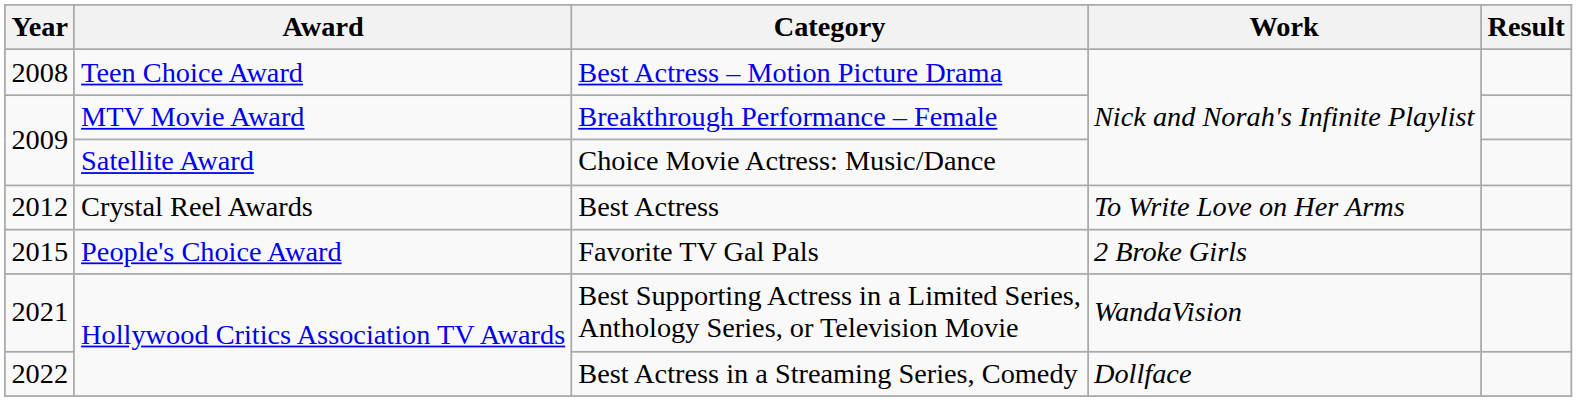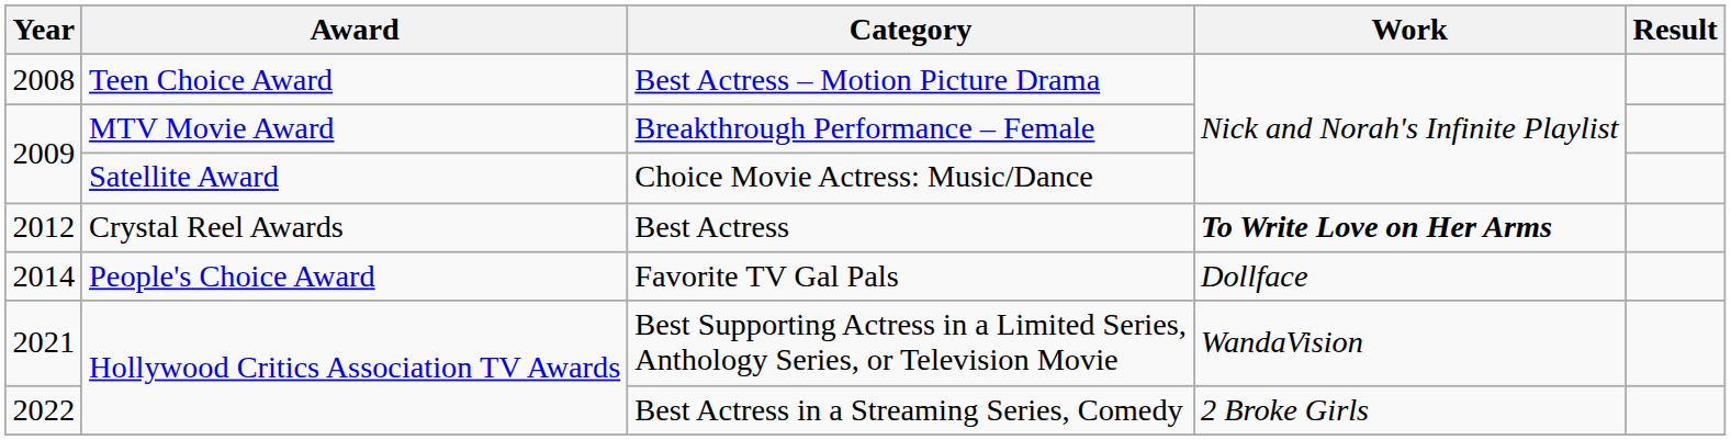Best Actress | Work: normal -> bold
Favorite TV Gal Pals | Year: 2015 -> 2014
Favorite TV Gal Pals | Work: 2 Broke Girls -> Dollface
Best Actress in a Streaming Series, Comedy | Work: Dollface -> 2 Broke Girls
